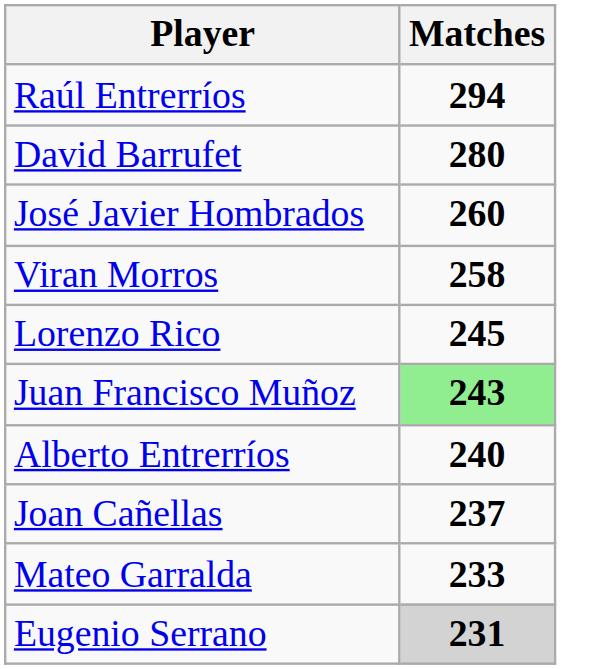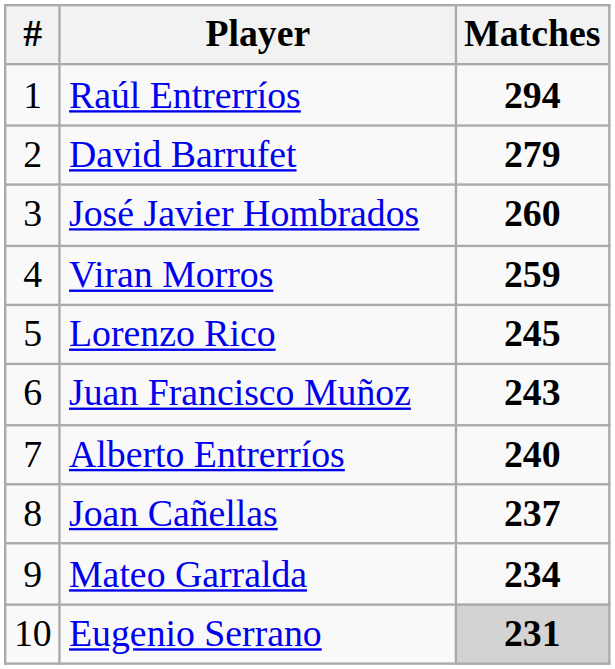+ column: # | 1 | 2 | 3 | 4 | 5 | 6 | 7 | 8 | 9 | 10
David Barrufet | Matches: 280 -> 279
Viran Morros | Matches: 258 -> 259
Juan Francisco Muñoz | Matches: lightgreen background -> no background
Mateo Garralda | Matches: 233 -> 234
